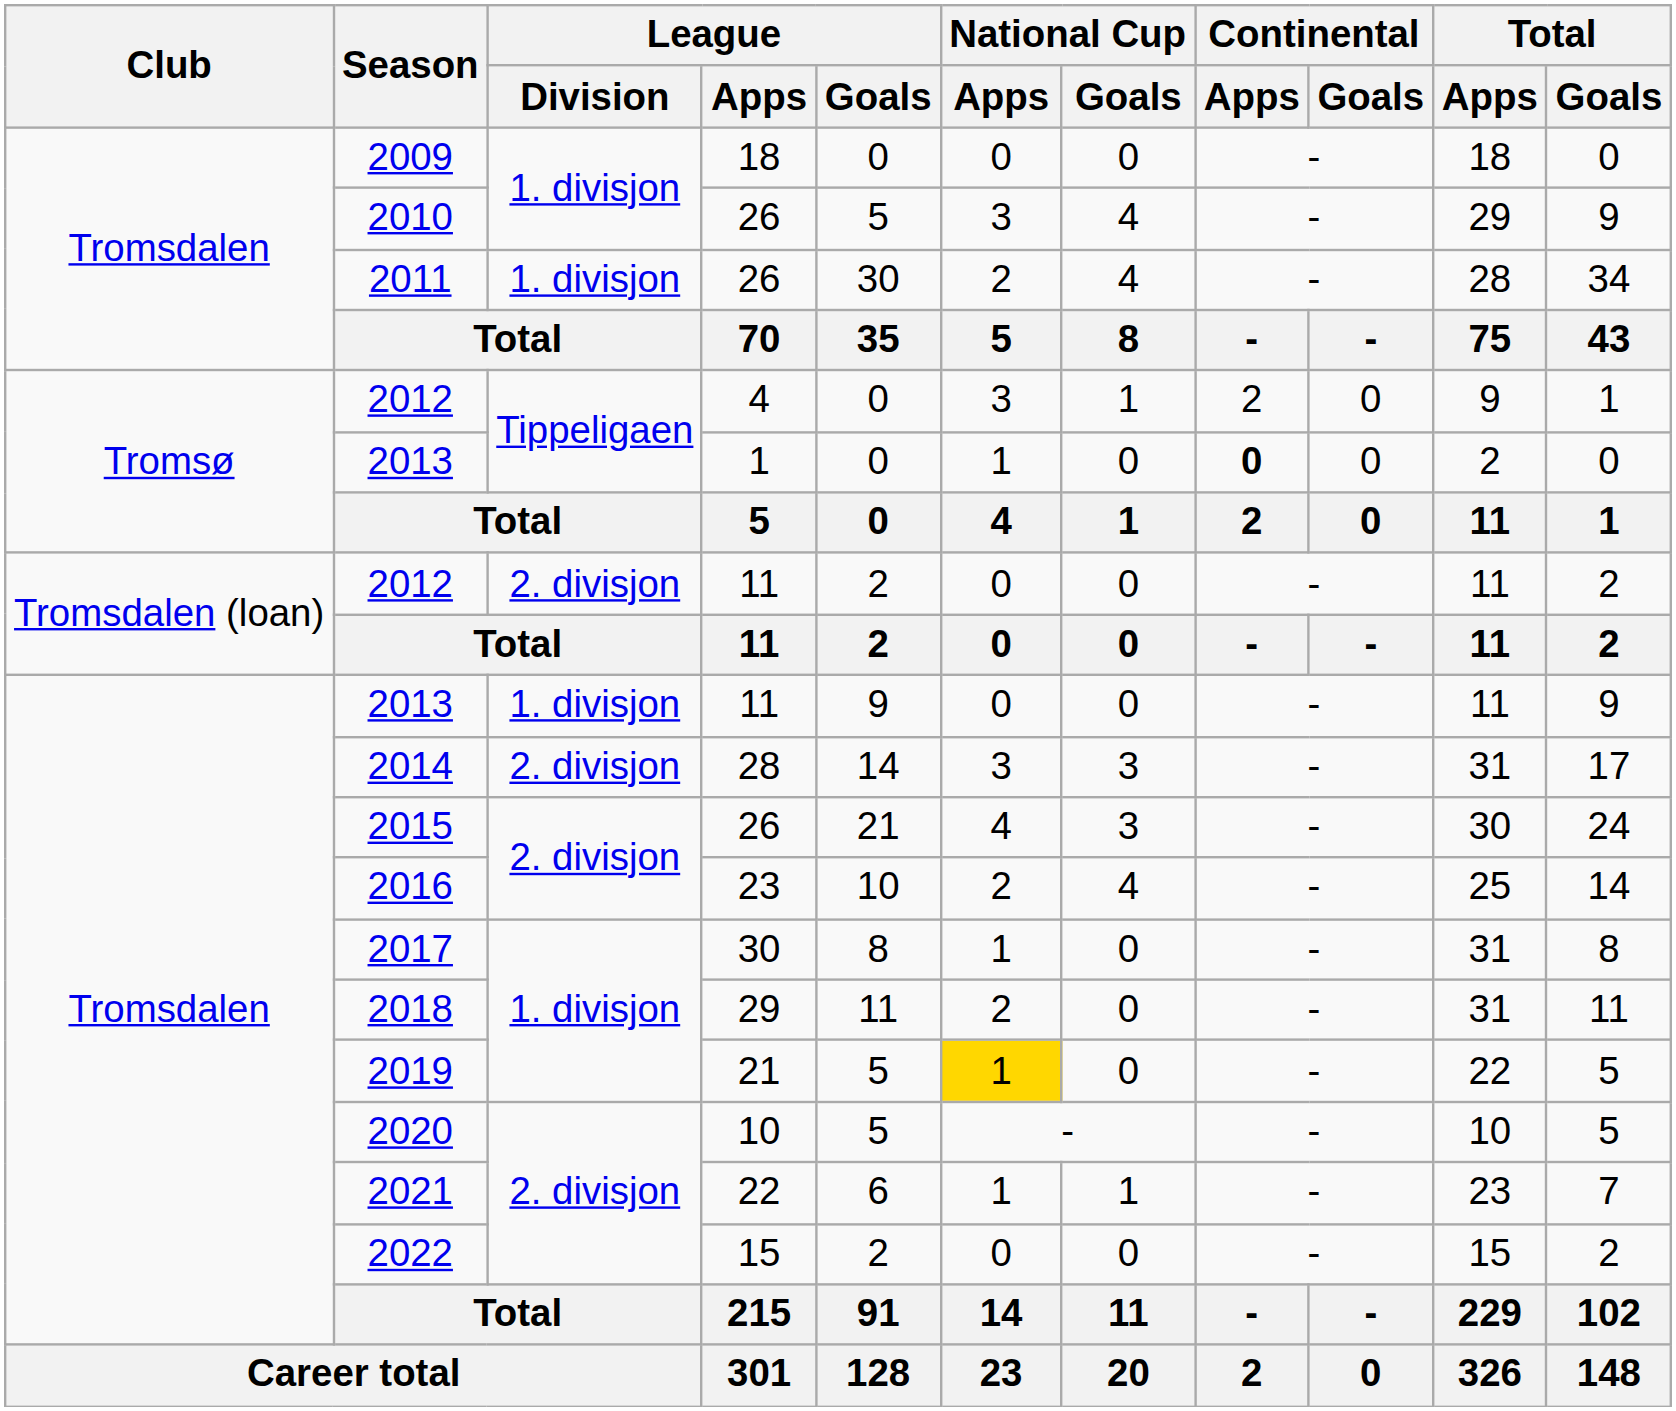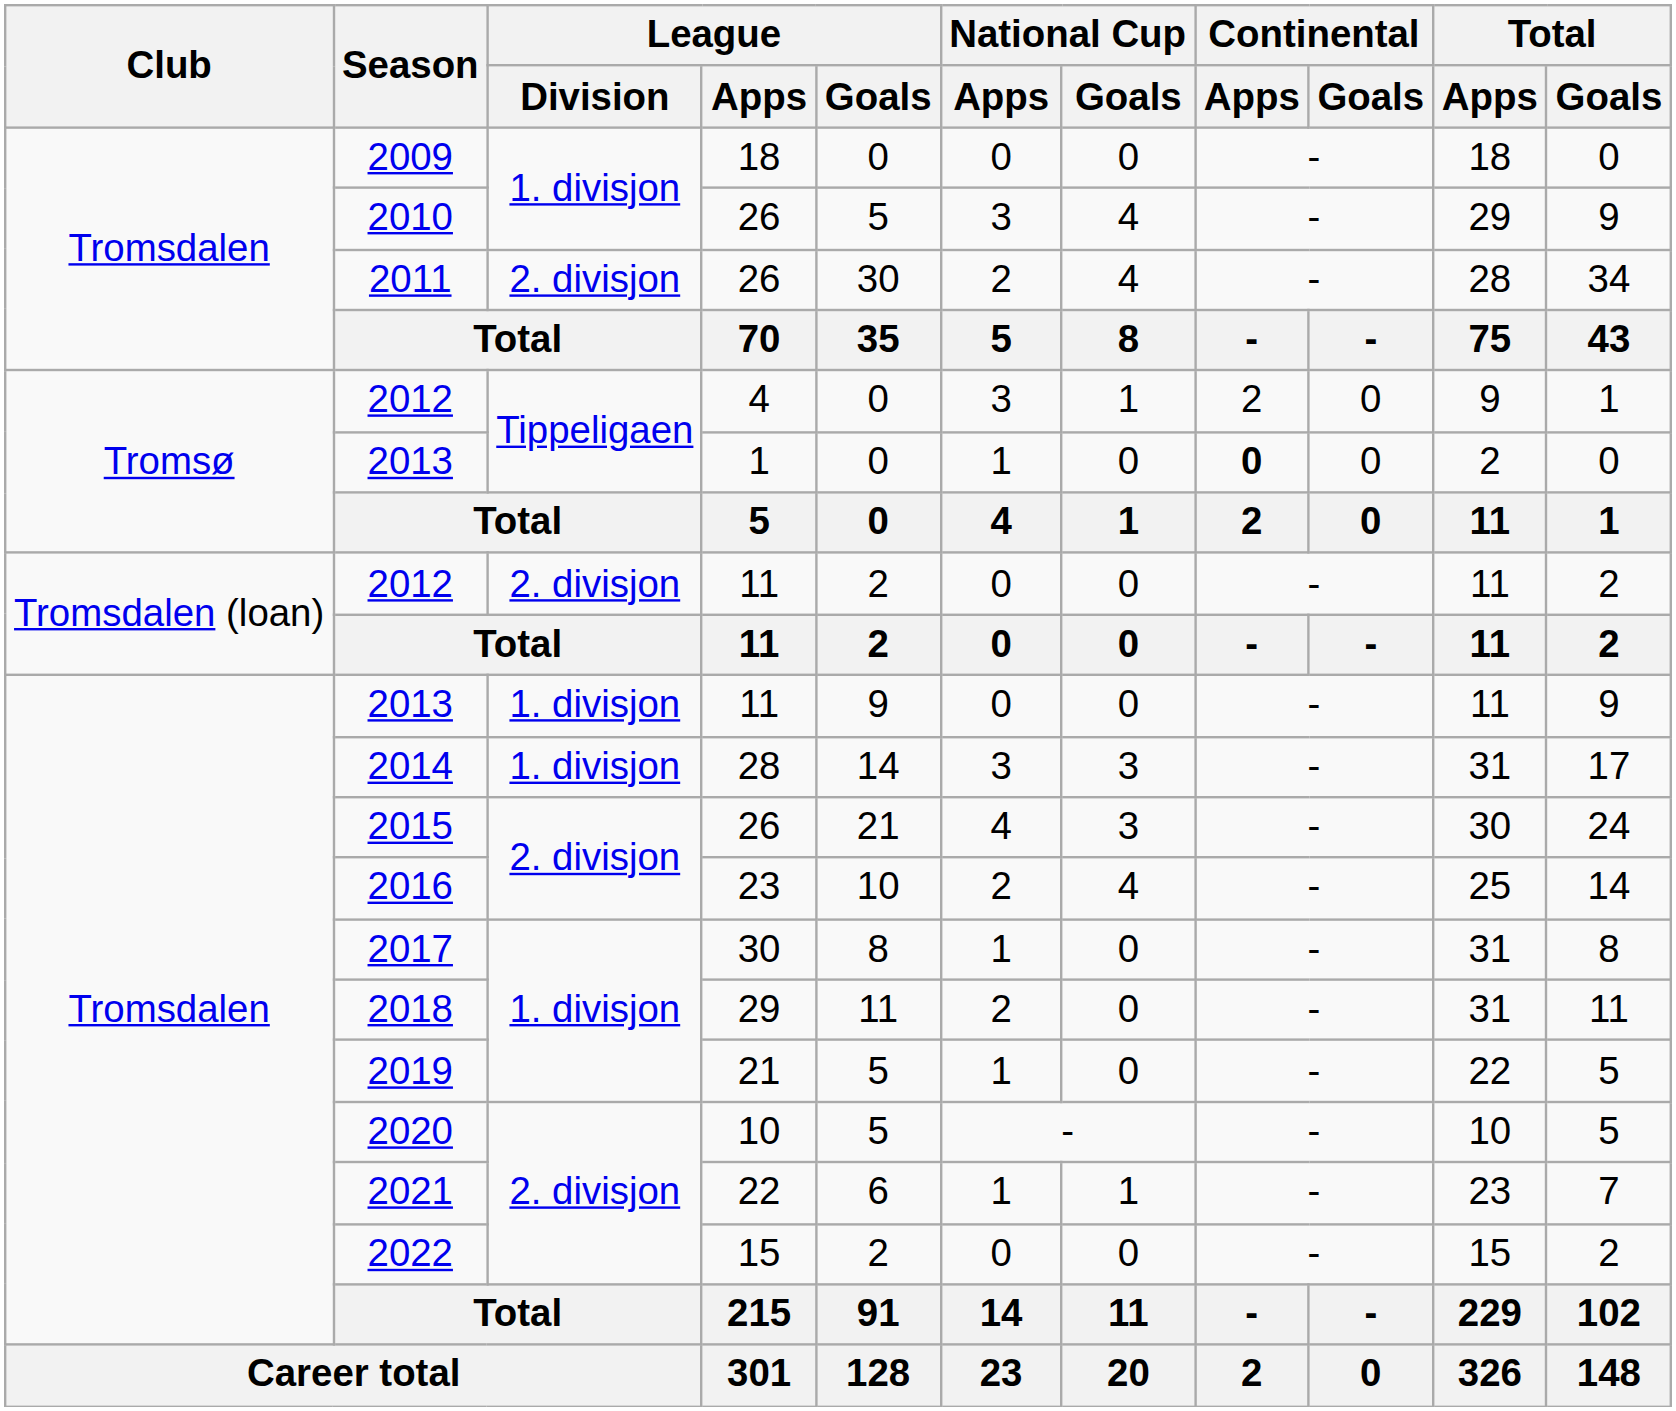2011 | League / Division: 1. divisjon -> 2. divisjon
2014 | League / Division: 2. divisjon -> 1. divisjon
2019 | National Cup / Apps: gold background -> no background
